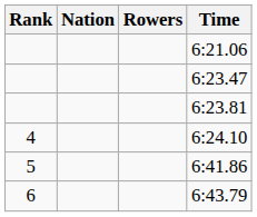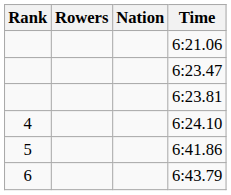columns swapped: Rowers <-> Nation
